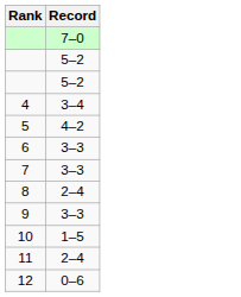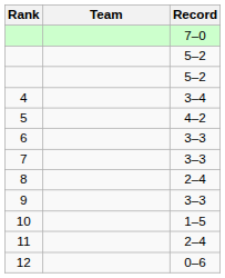+ column: Team
